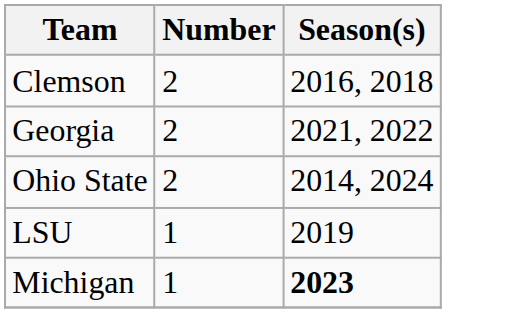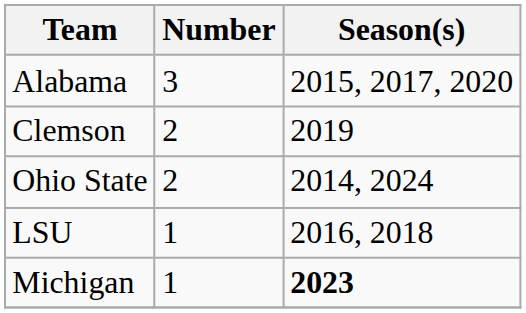+ row: Alabama | 3 | 2015, 2017, 2020
Clemson | Season(s): 2016, 2018 -> 2019
- row: Georgia | 2 | 2021, 2022
LSU | Season(s): 2019 -> 2016, 2018
